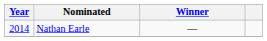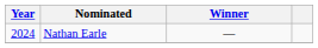Nathan Earle | Year: 2014 -> 2024
